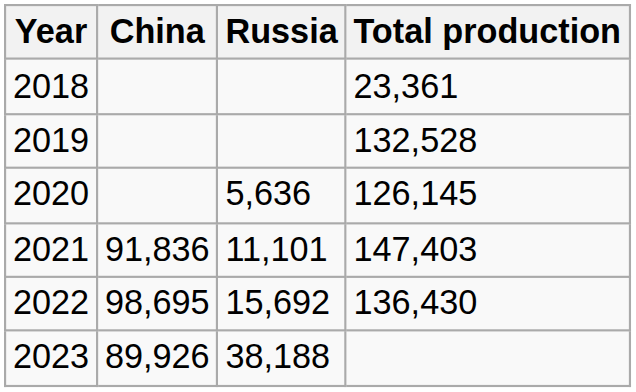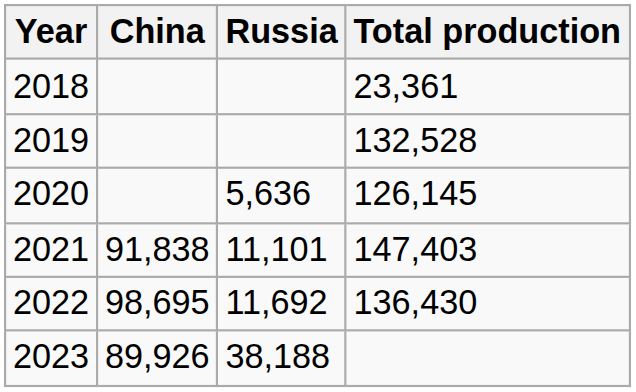2021 | China: 91,836 -> 91,838
2022 | Russia: 15,692 -> 11,692
